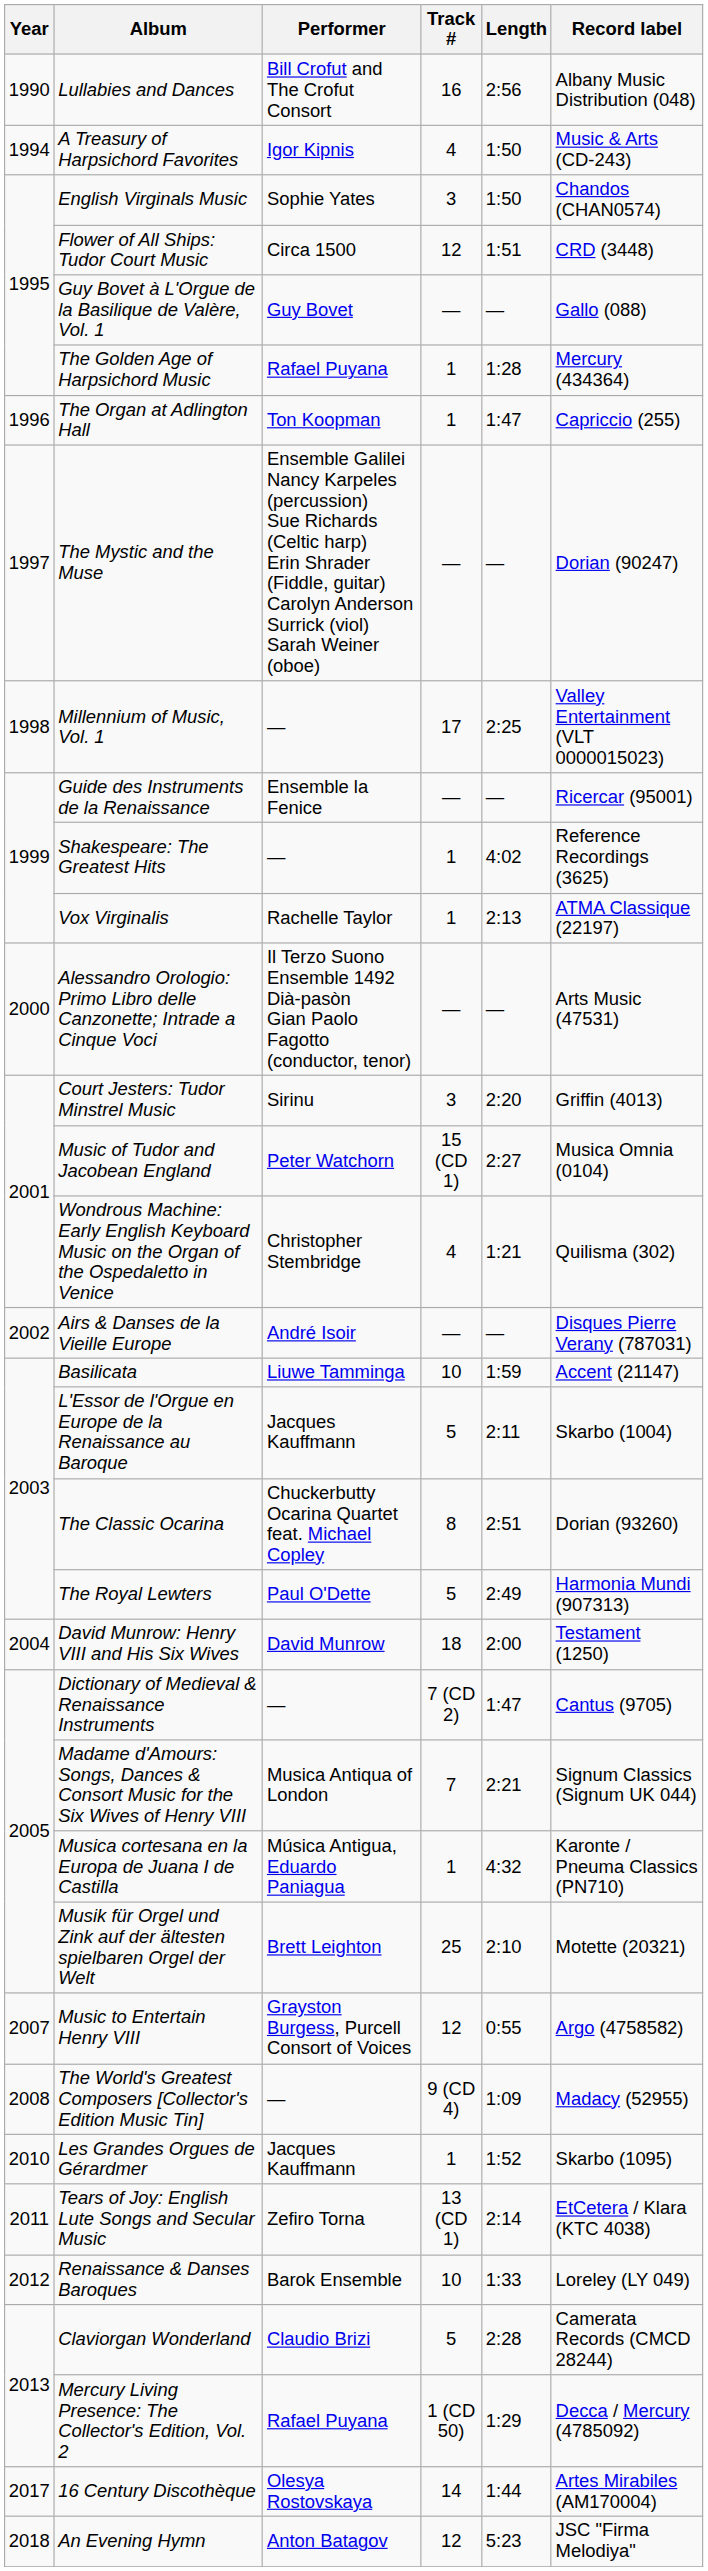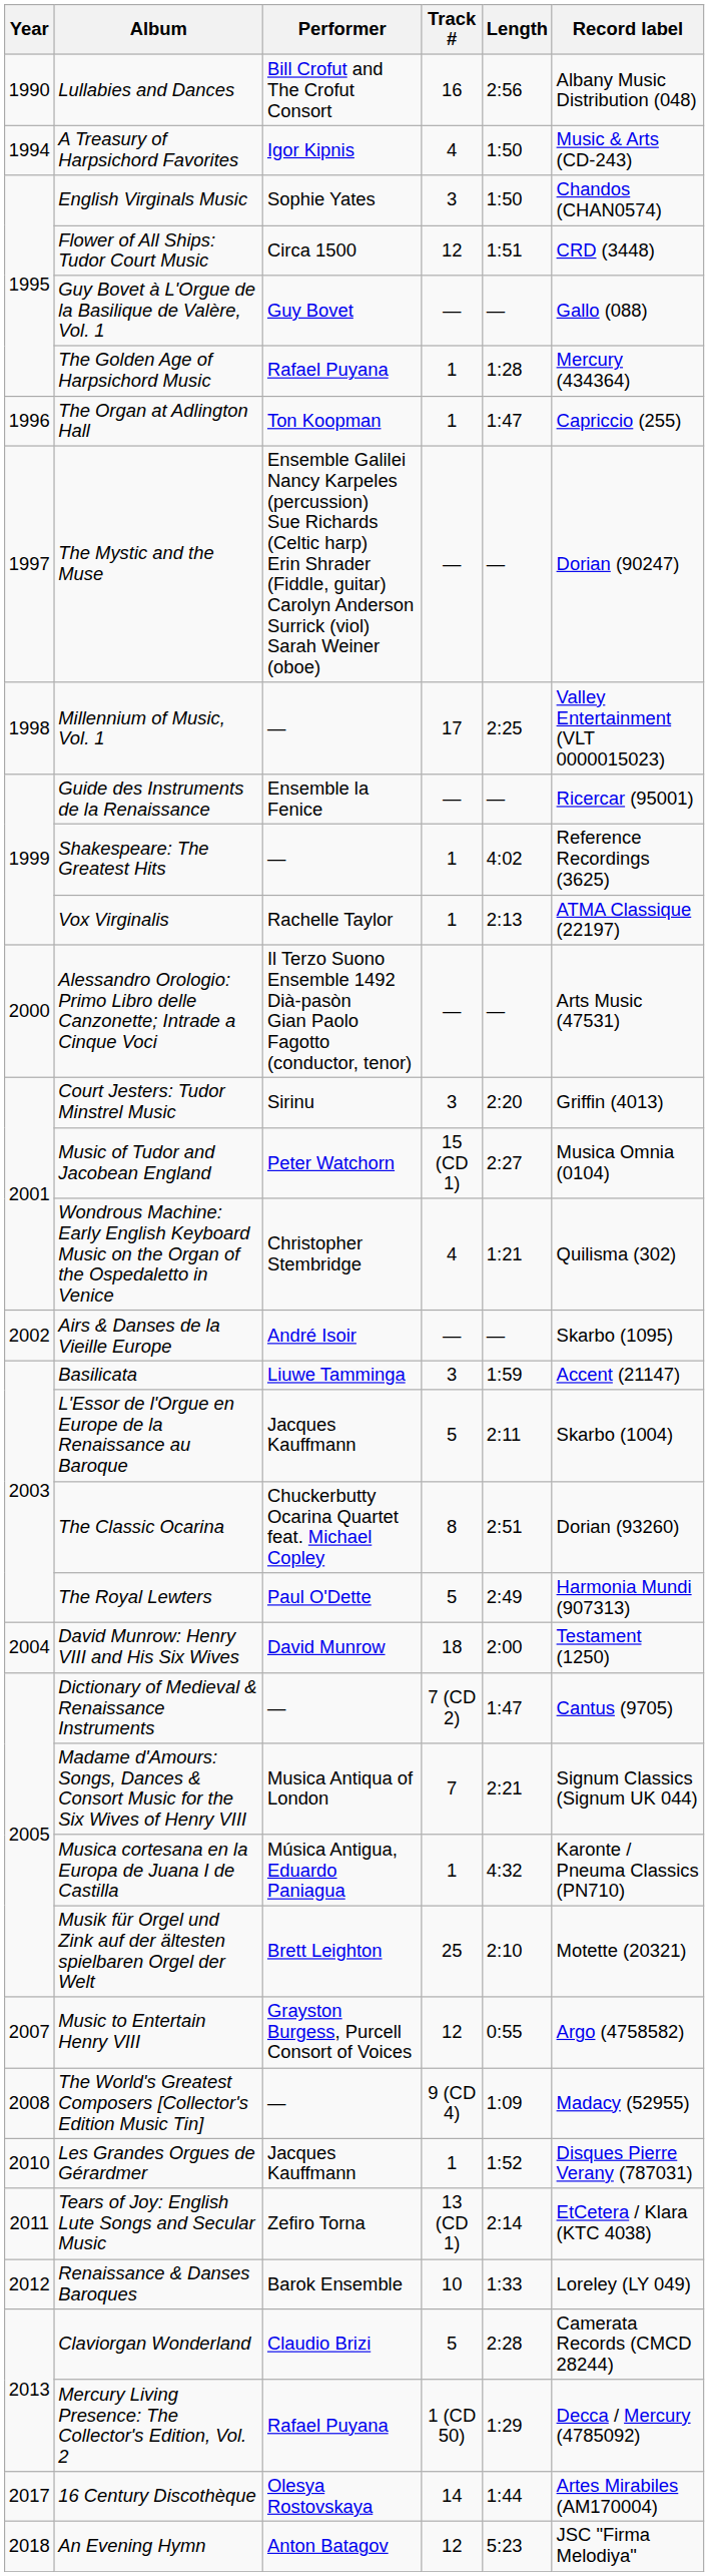Airs & Danses de la Vieille Europe | Record label: Disques Pierre Verany (787031) -> Skarbo (1095)
Basilicata | Track #: 10 -> 3
Les Grandes Orgues de Gérardmer | Record label: Skarbo (1095) -> Disques Pierre Verany (787031)
